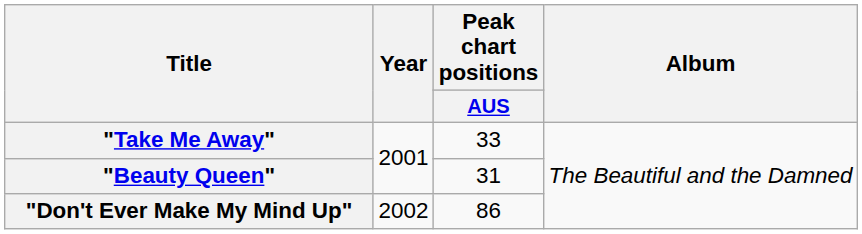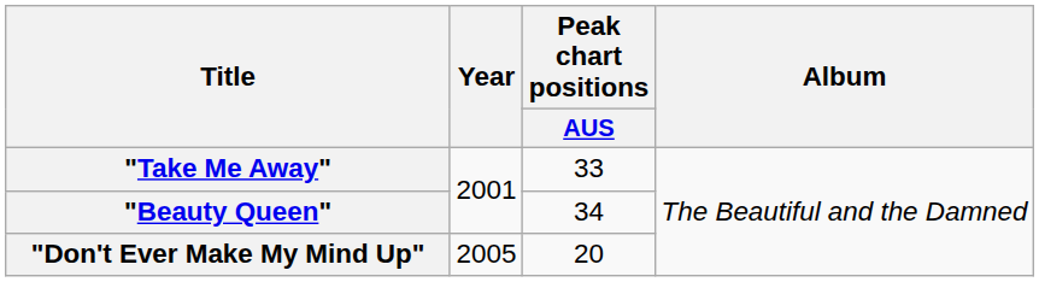"Beauty Queen" | Peak chart positions / AUS: 31 -> 34
"Don't Ever Make My Mind Up" | Year: 2002 -> 2005
"Don't Ever Make My Mind Up" | Peak chart positions / AUS: 86 -> 20
